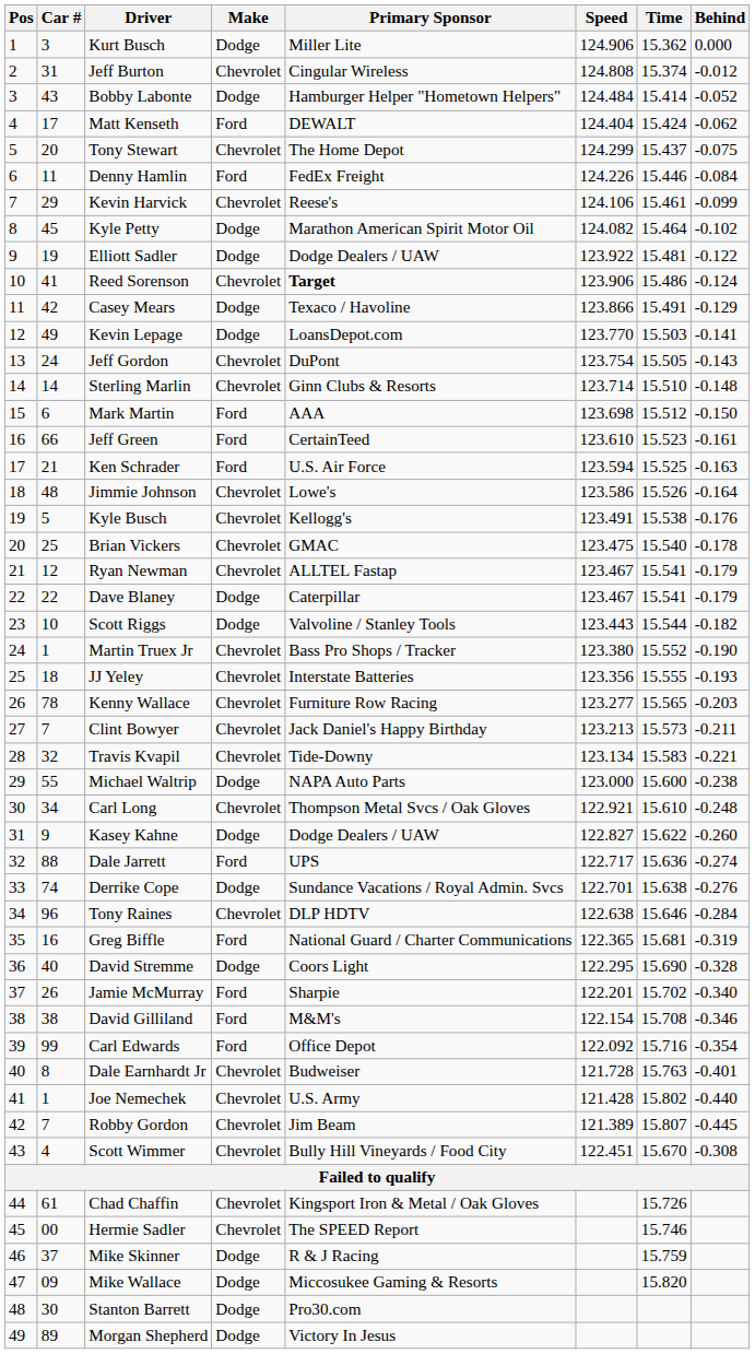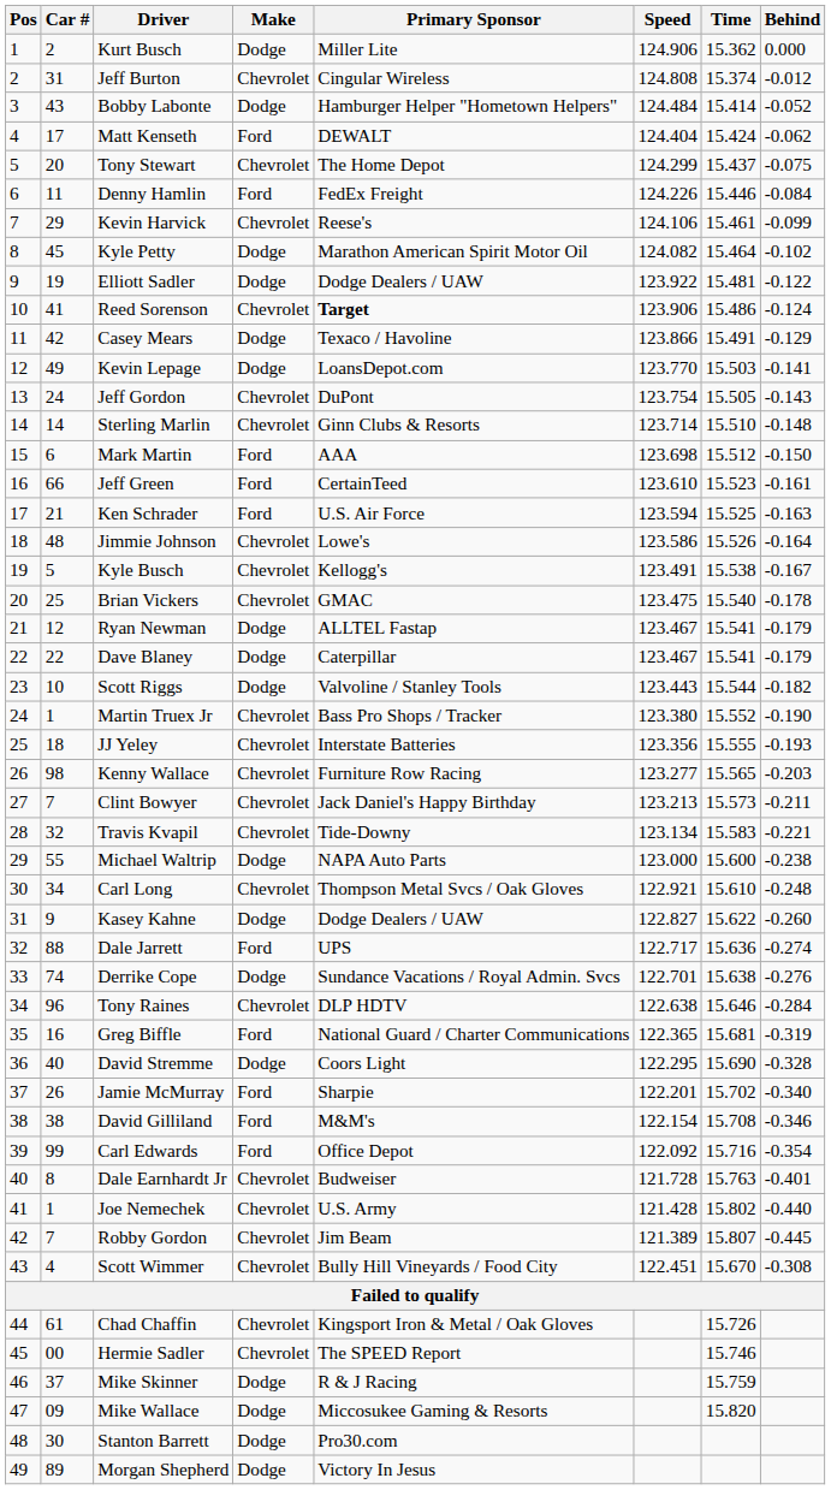Kurt Busch | Car #: 3 -> 2
Kyle Busch | Behind: -0.176 -> -0.167
Ryan Newman | Make: Chevrolet -> Dodge
Kenny Wallace | Car #: 78 -> 98
